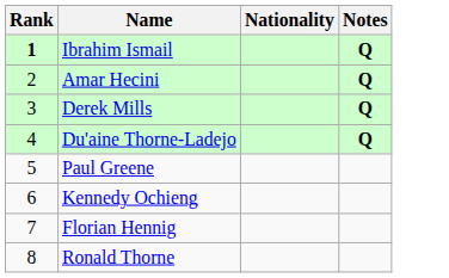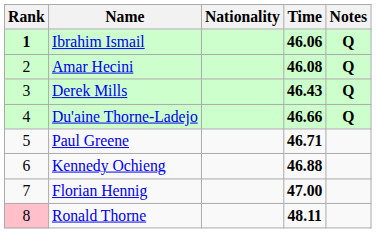+ column: Time | 46.06 | 46.08 | 46.43 | 46.66 | 46.71 | 46.88 | 47.00 | 48.11
Ronald Thorne | Rank: no background -> pink background
